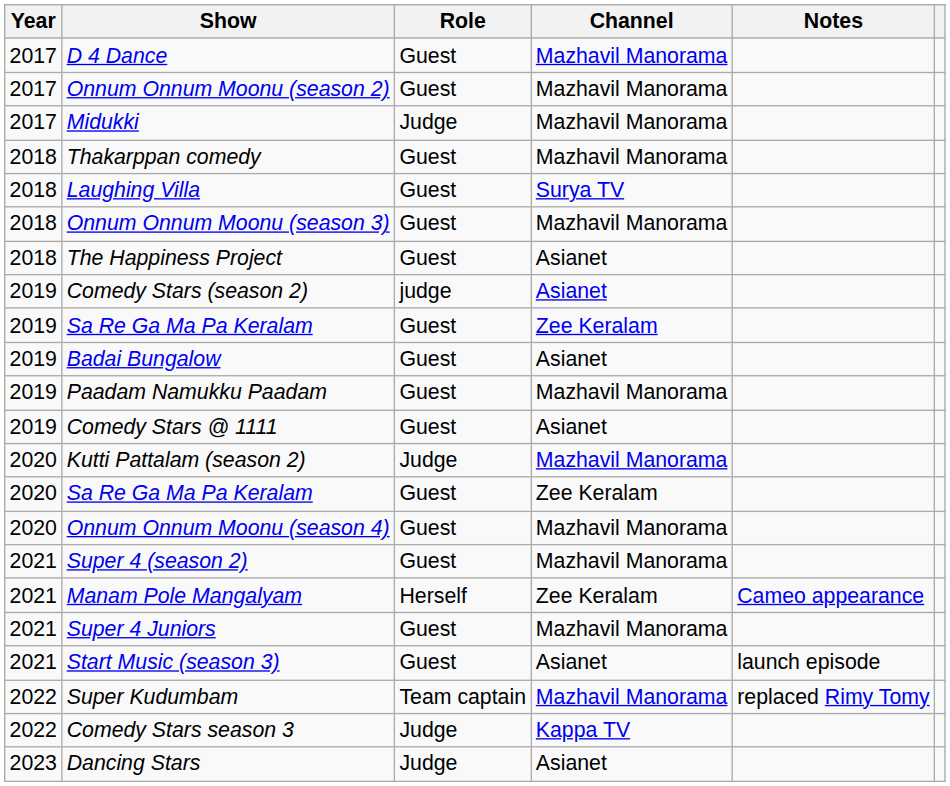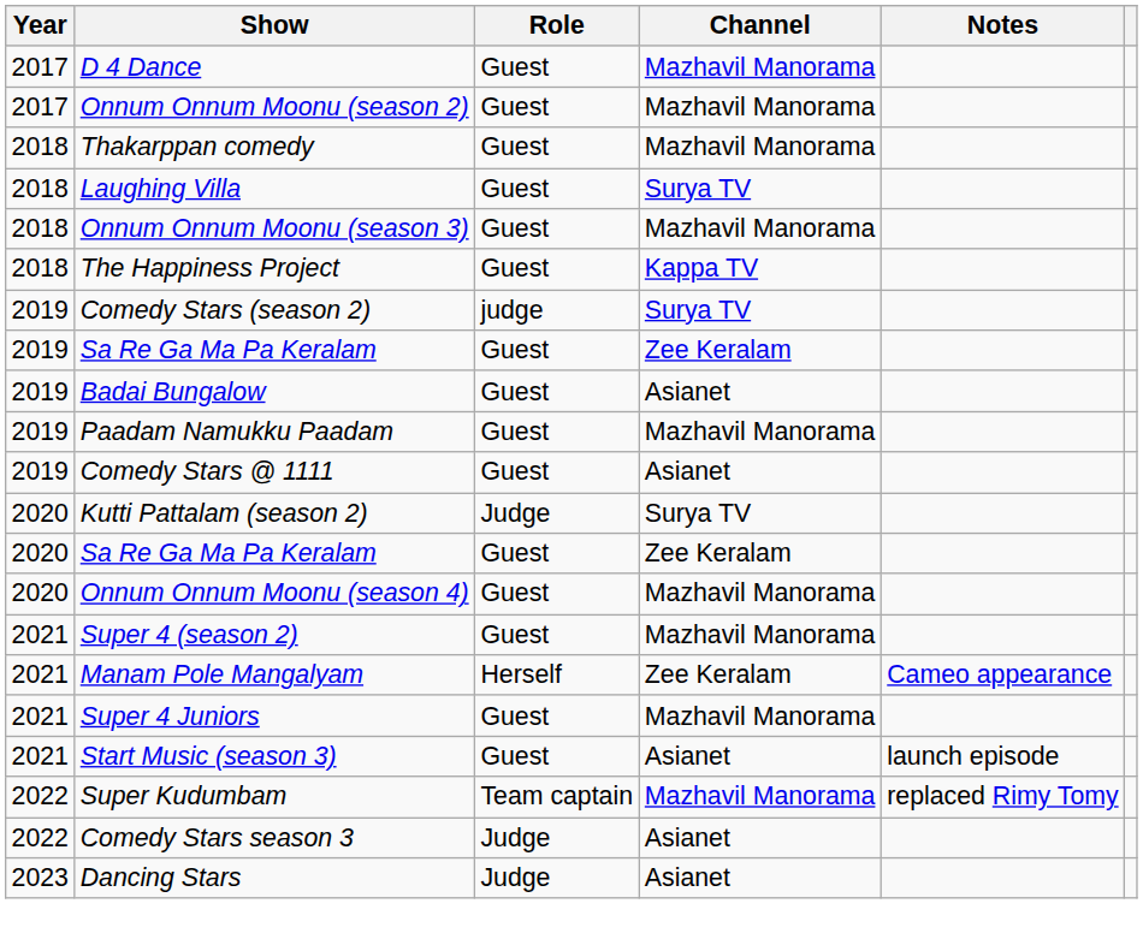- row: 2017 | Midukki | Judge | Mazhavil Manorama
The Happiness Project | Channel: Asianet -> Kappa TV
Comedy Stars (season 2) | Channel: Asianet -> Surya TV
Kutti Pattalam (season 2) | Channel: Mazhavil Manorama -> Surya TV
Comedy Stars season 3 | Channel: Kappa TV -> Asianet
